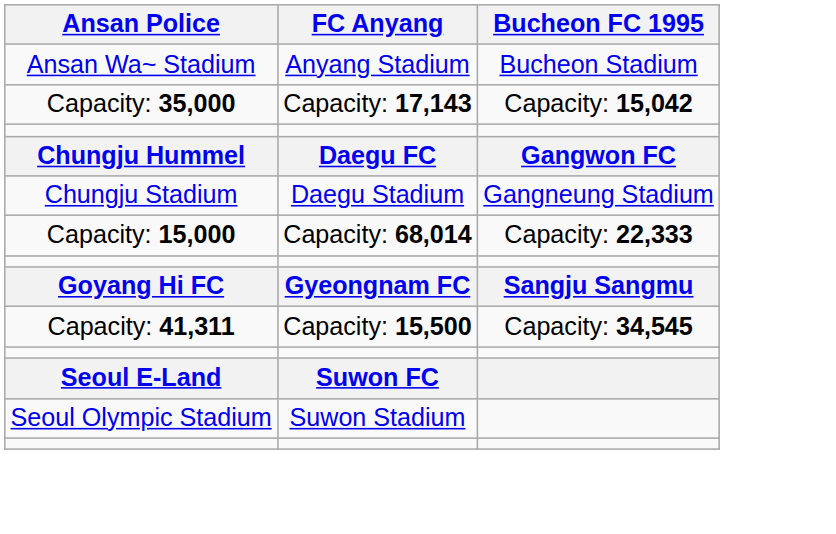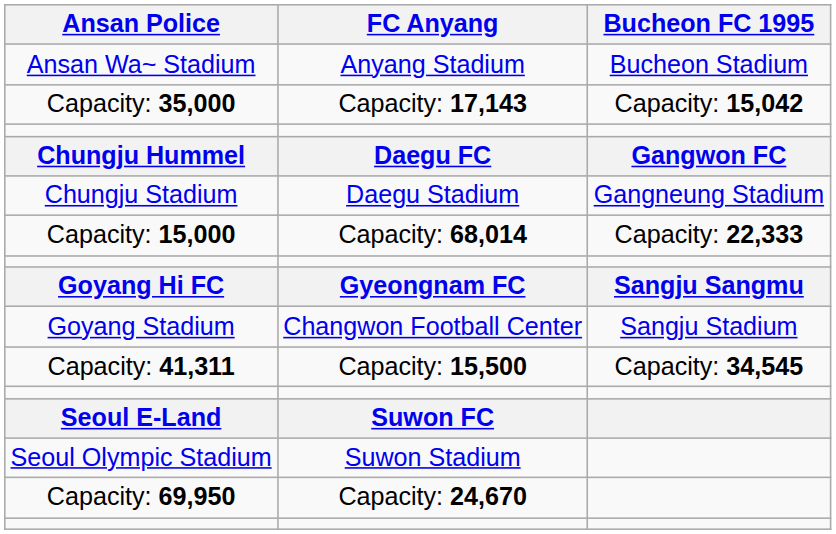+ row: Goyang Stadium | Changwon Football Center | Sangju Stadium
+ row: Capacity: 69,950 | Capacity: 24,670
